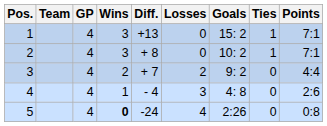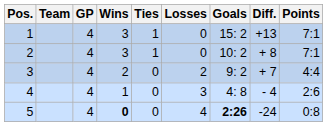columns swapped: Ties <-> Diff.
5 | Goals: normal -> bold
